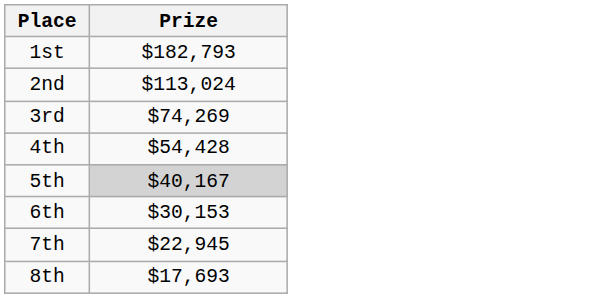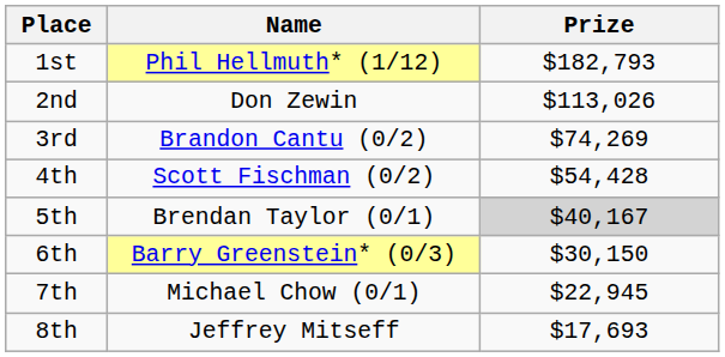+ column: Name | Phil Hellmuth* (1/12) | Don Zewin | Brandon Cantu (0/2) | Scott Fischman (0/2) | Brendan Taylor (0/1) | Barry Greenstein* (0/3) | Michael Chow (0/1) | Jeffrey Mitseff
2nd | Prize: $113,024 -> $113,026
6th | Prize: $30,153 -> $30,150
